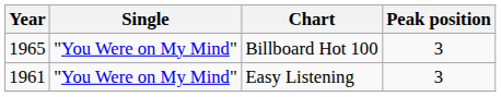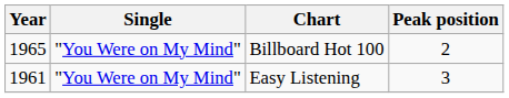Billboard Hot 100 | Peak position: 3 -> 2
